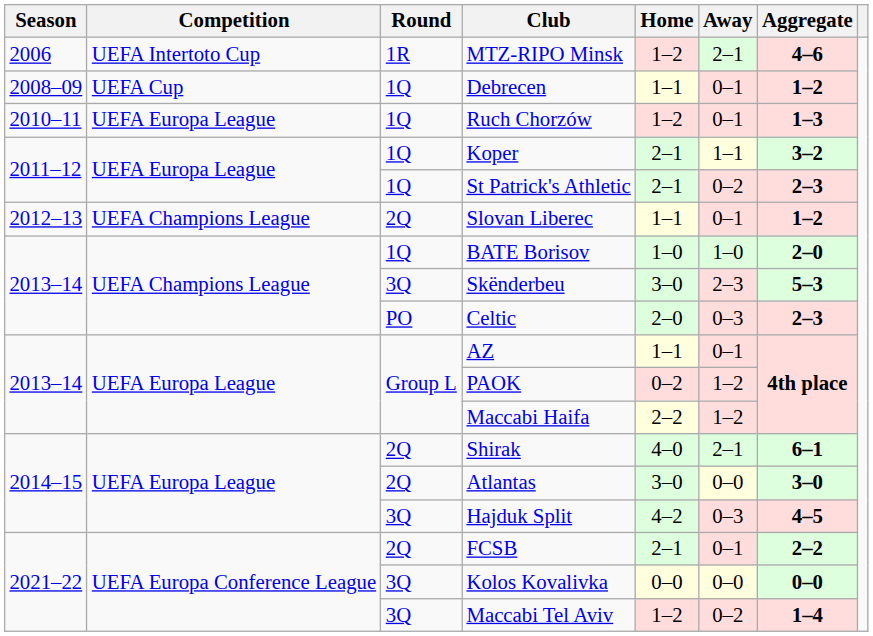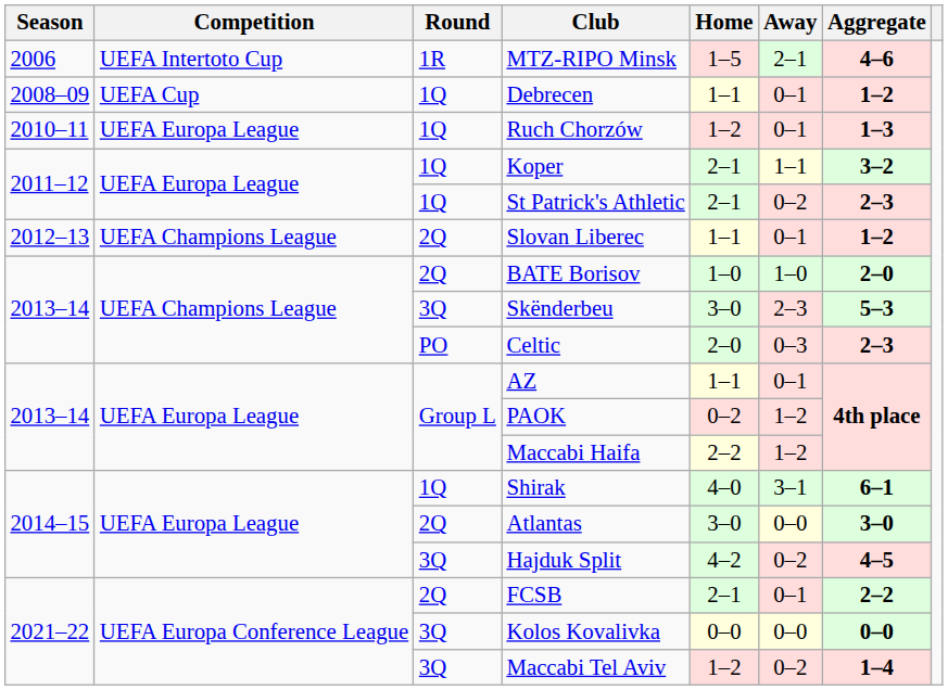MTZ-RIPO Minsk | Home: 1–2 -> 1–5
BATE Borisov | Round: 1Q -> 2Q
Shirak | Round: 2Q -> 1Q
Shirak | Away: 2–1 -> 3–1
Hajduk Split | Away: 0–3 -> 0–2
